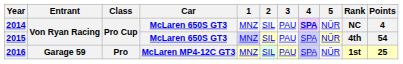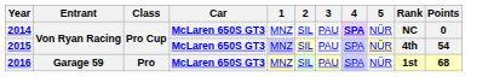2014 | Points: 4 -> 0
2016 | Car: McLaren MP4-12C GT3 -> McLaren 650S GT3
2016 | Points: 25 -> 68
